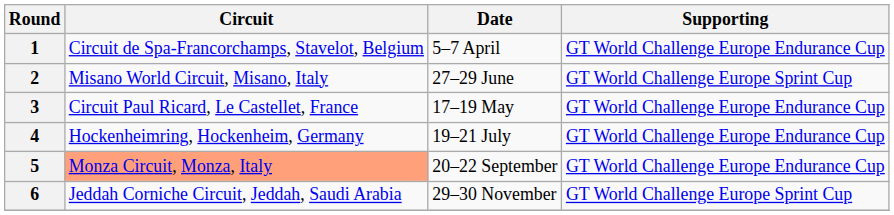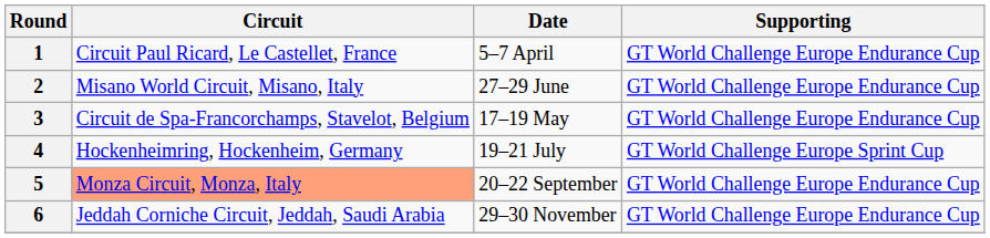1 | Circuit: Circuit de Spa-Francorchamps, Stavelot, Belgium -> Circuit Paul Ricard, Le Castellet, France
2 | Supporting: GT World Challenge Europe Sprint Cup -> GT World Challenge Europe Endurance Cup
3 | Circuit: Circuit Paul Ricard, Le Castellet, France -> Circuit de Spa-Francorchamps, Stavelot, Belgium
4 | Supporting: GT World Challenge Europe Endurance Cup -> GT World Challenge Europe Sprint Cup
6 | Supporting: GT World Challenge Europe Sprint Cup -> GT World Challenge Europe Endurance Cup
